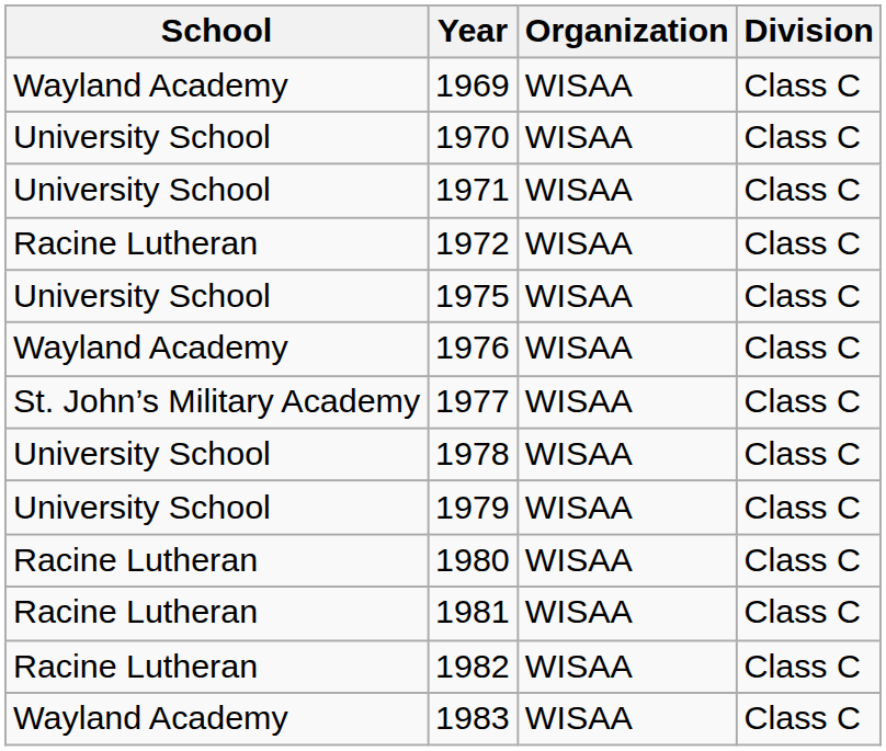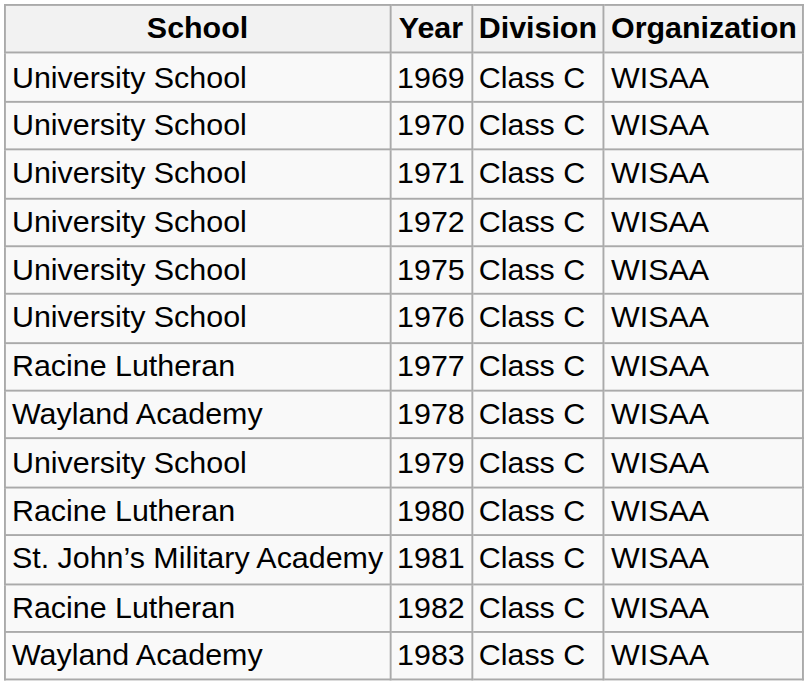columns swapped: Organization <-> Division
1969 | School: Wayland Academy -> University School
1972 | School: Racine Lutheran -> University School
1976 | School: Wayland Academy -> University School
1977 | School: St. John’s Military Academy -> Racine Lutheran
1978 | School: University School -> Wayland Academy
1981 | School: Racine Lutheran -> St. John’s Military Academy
